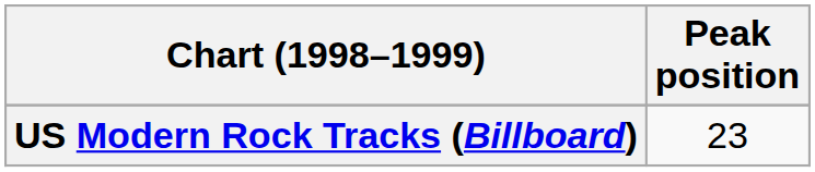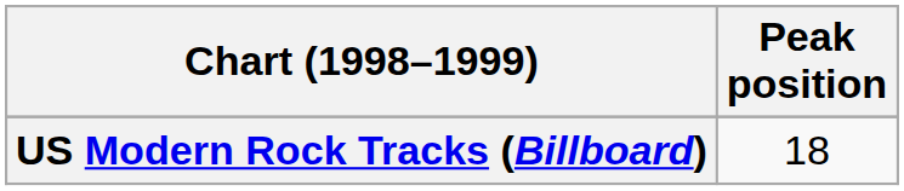US Modern Rock Tracks (Billboard) | Peak position: 23 -> 18
